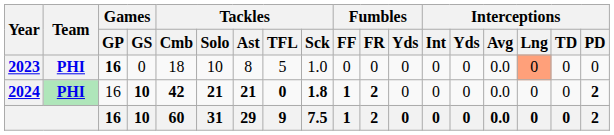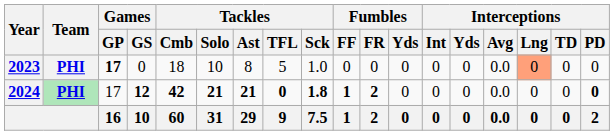2023 | Games / GP: 16 -> 17
2024 | Games / GP: 16 -> 17
2024 | Games / GS: 10 -> 12
2024 | Interceptions / PD: 2 -> 0
